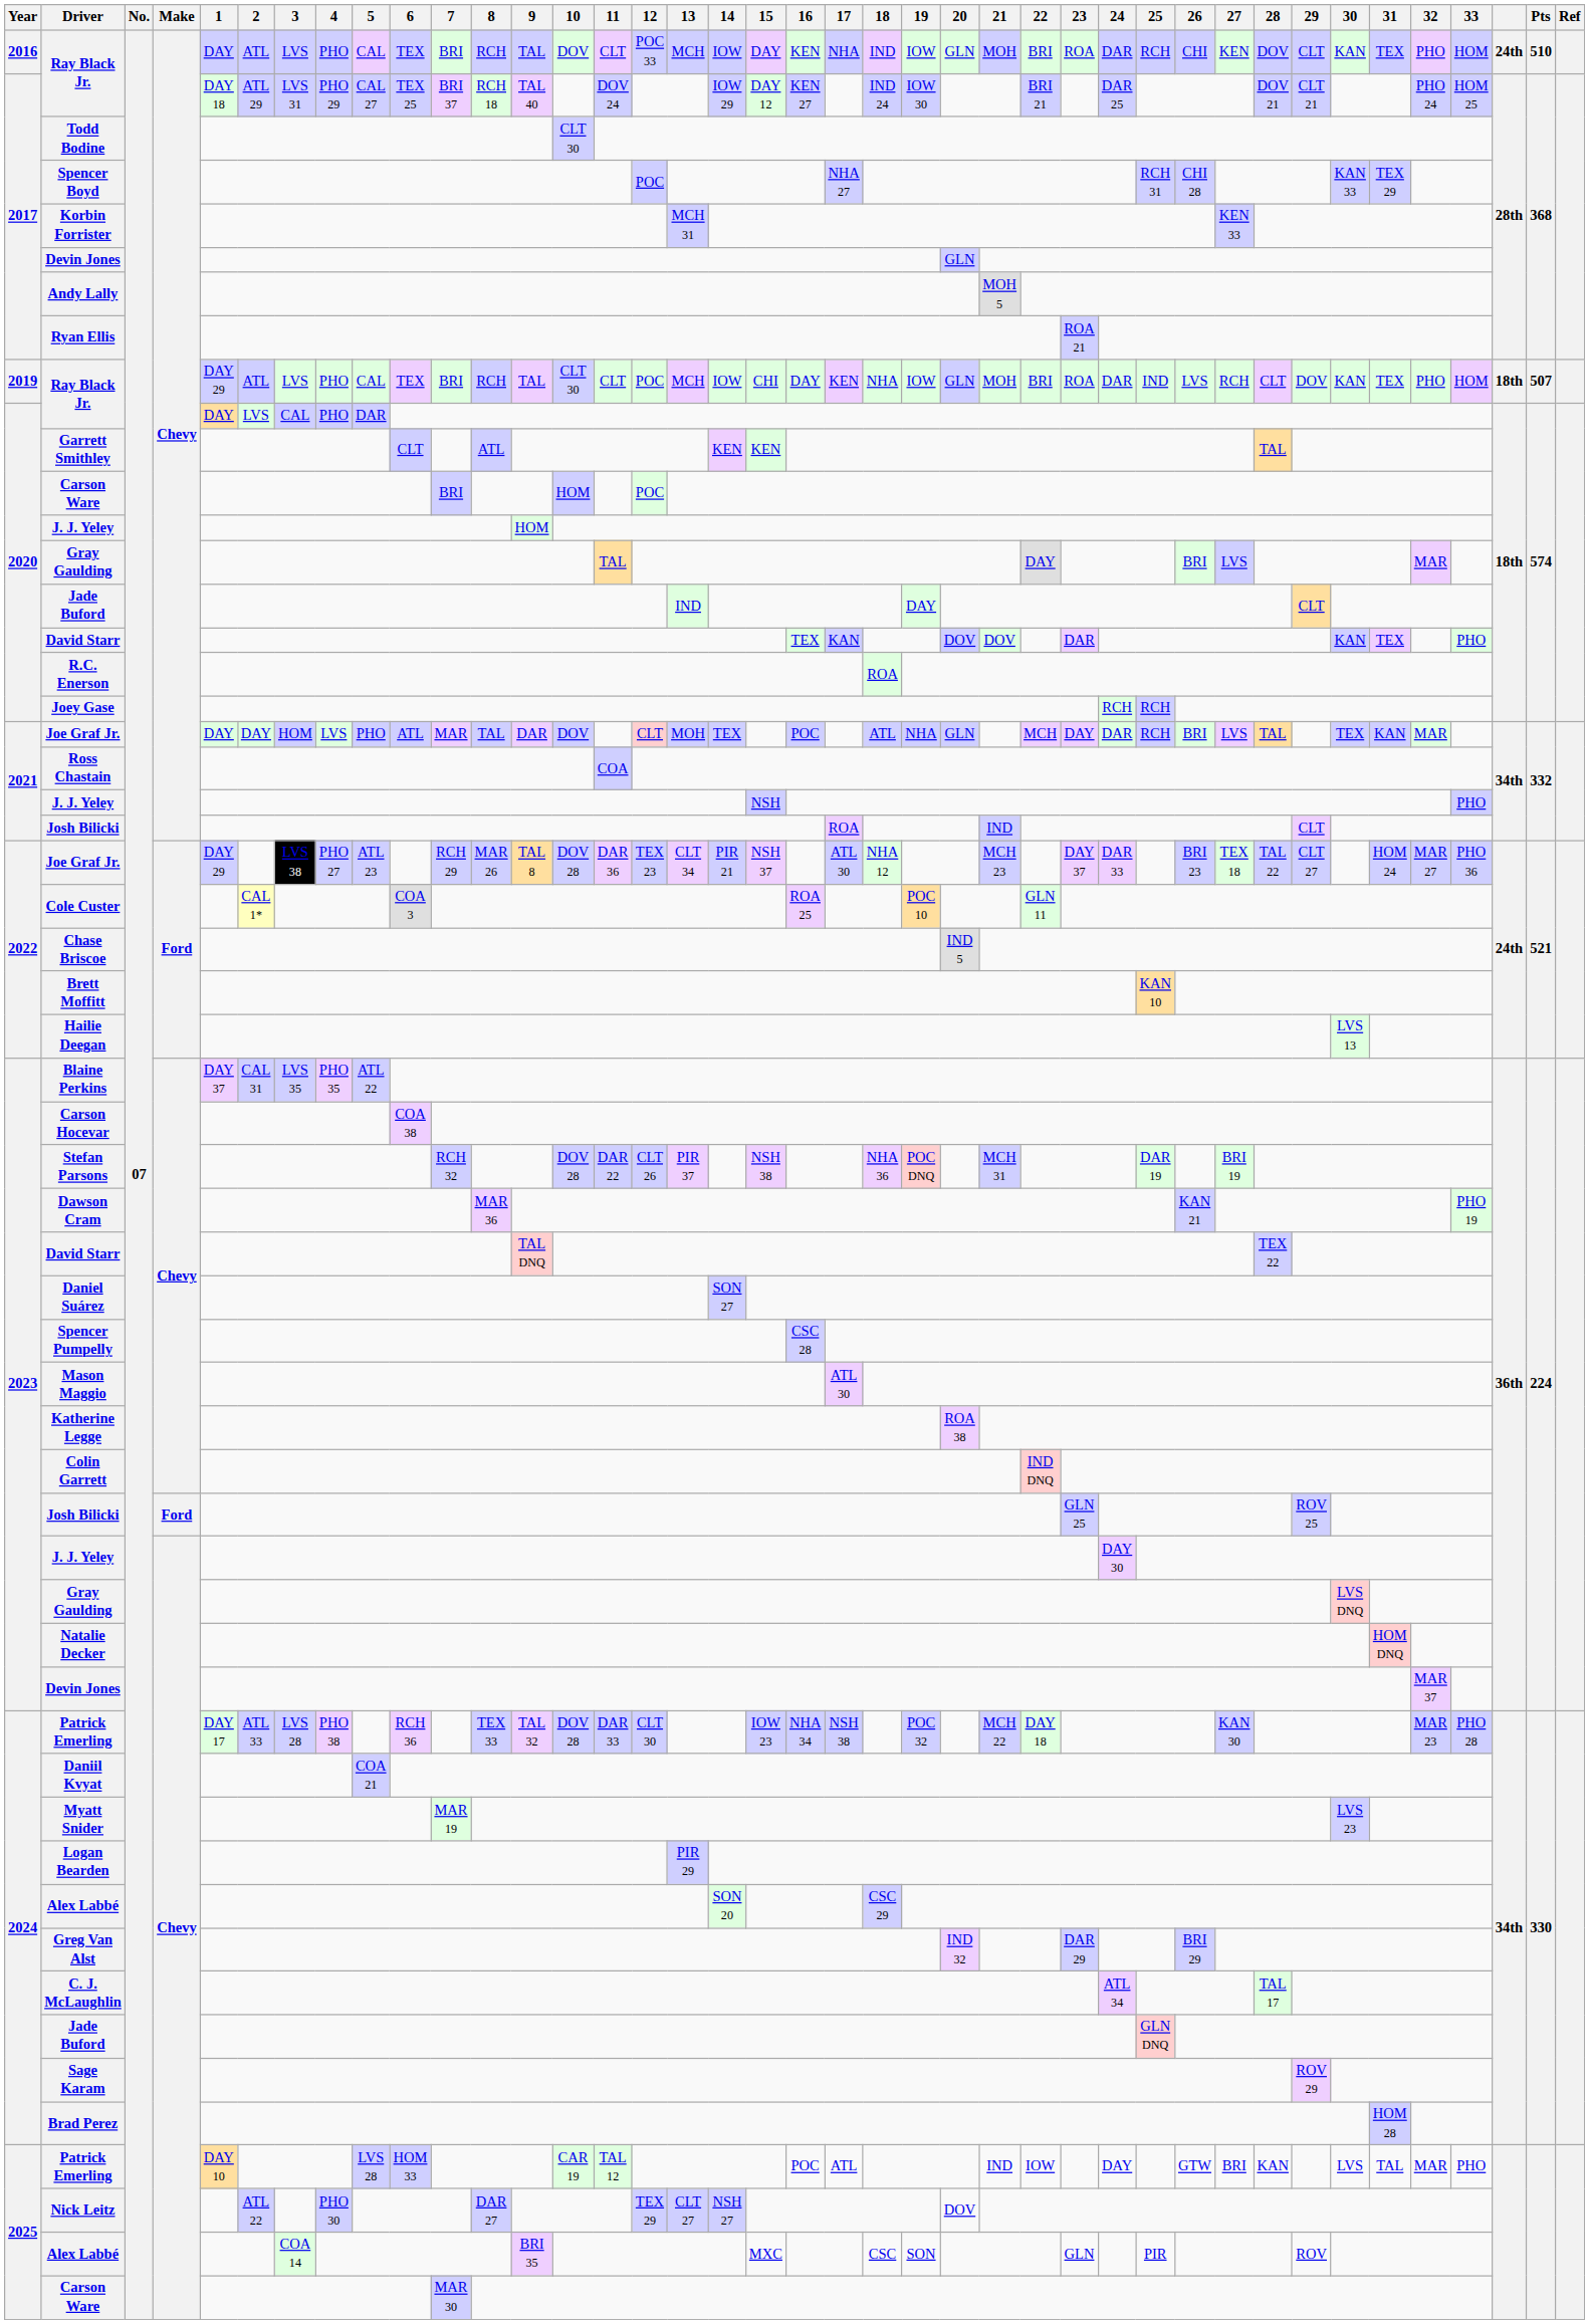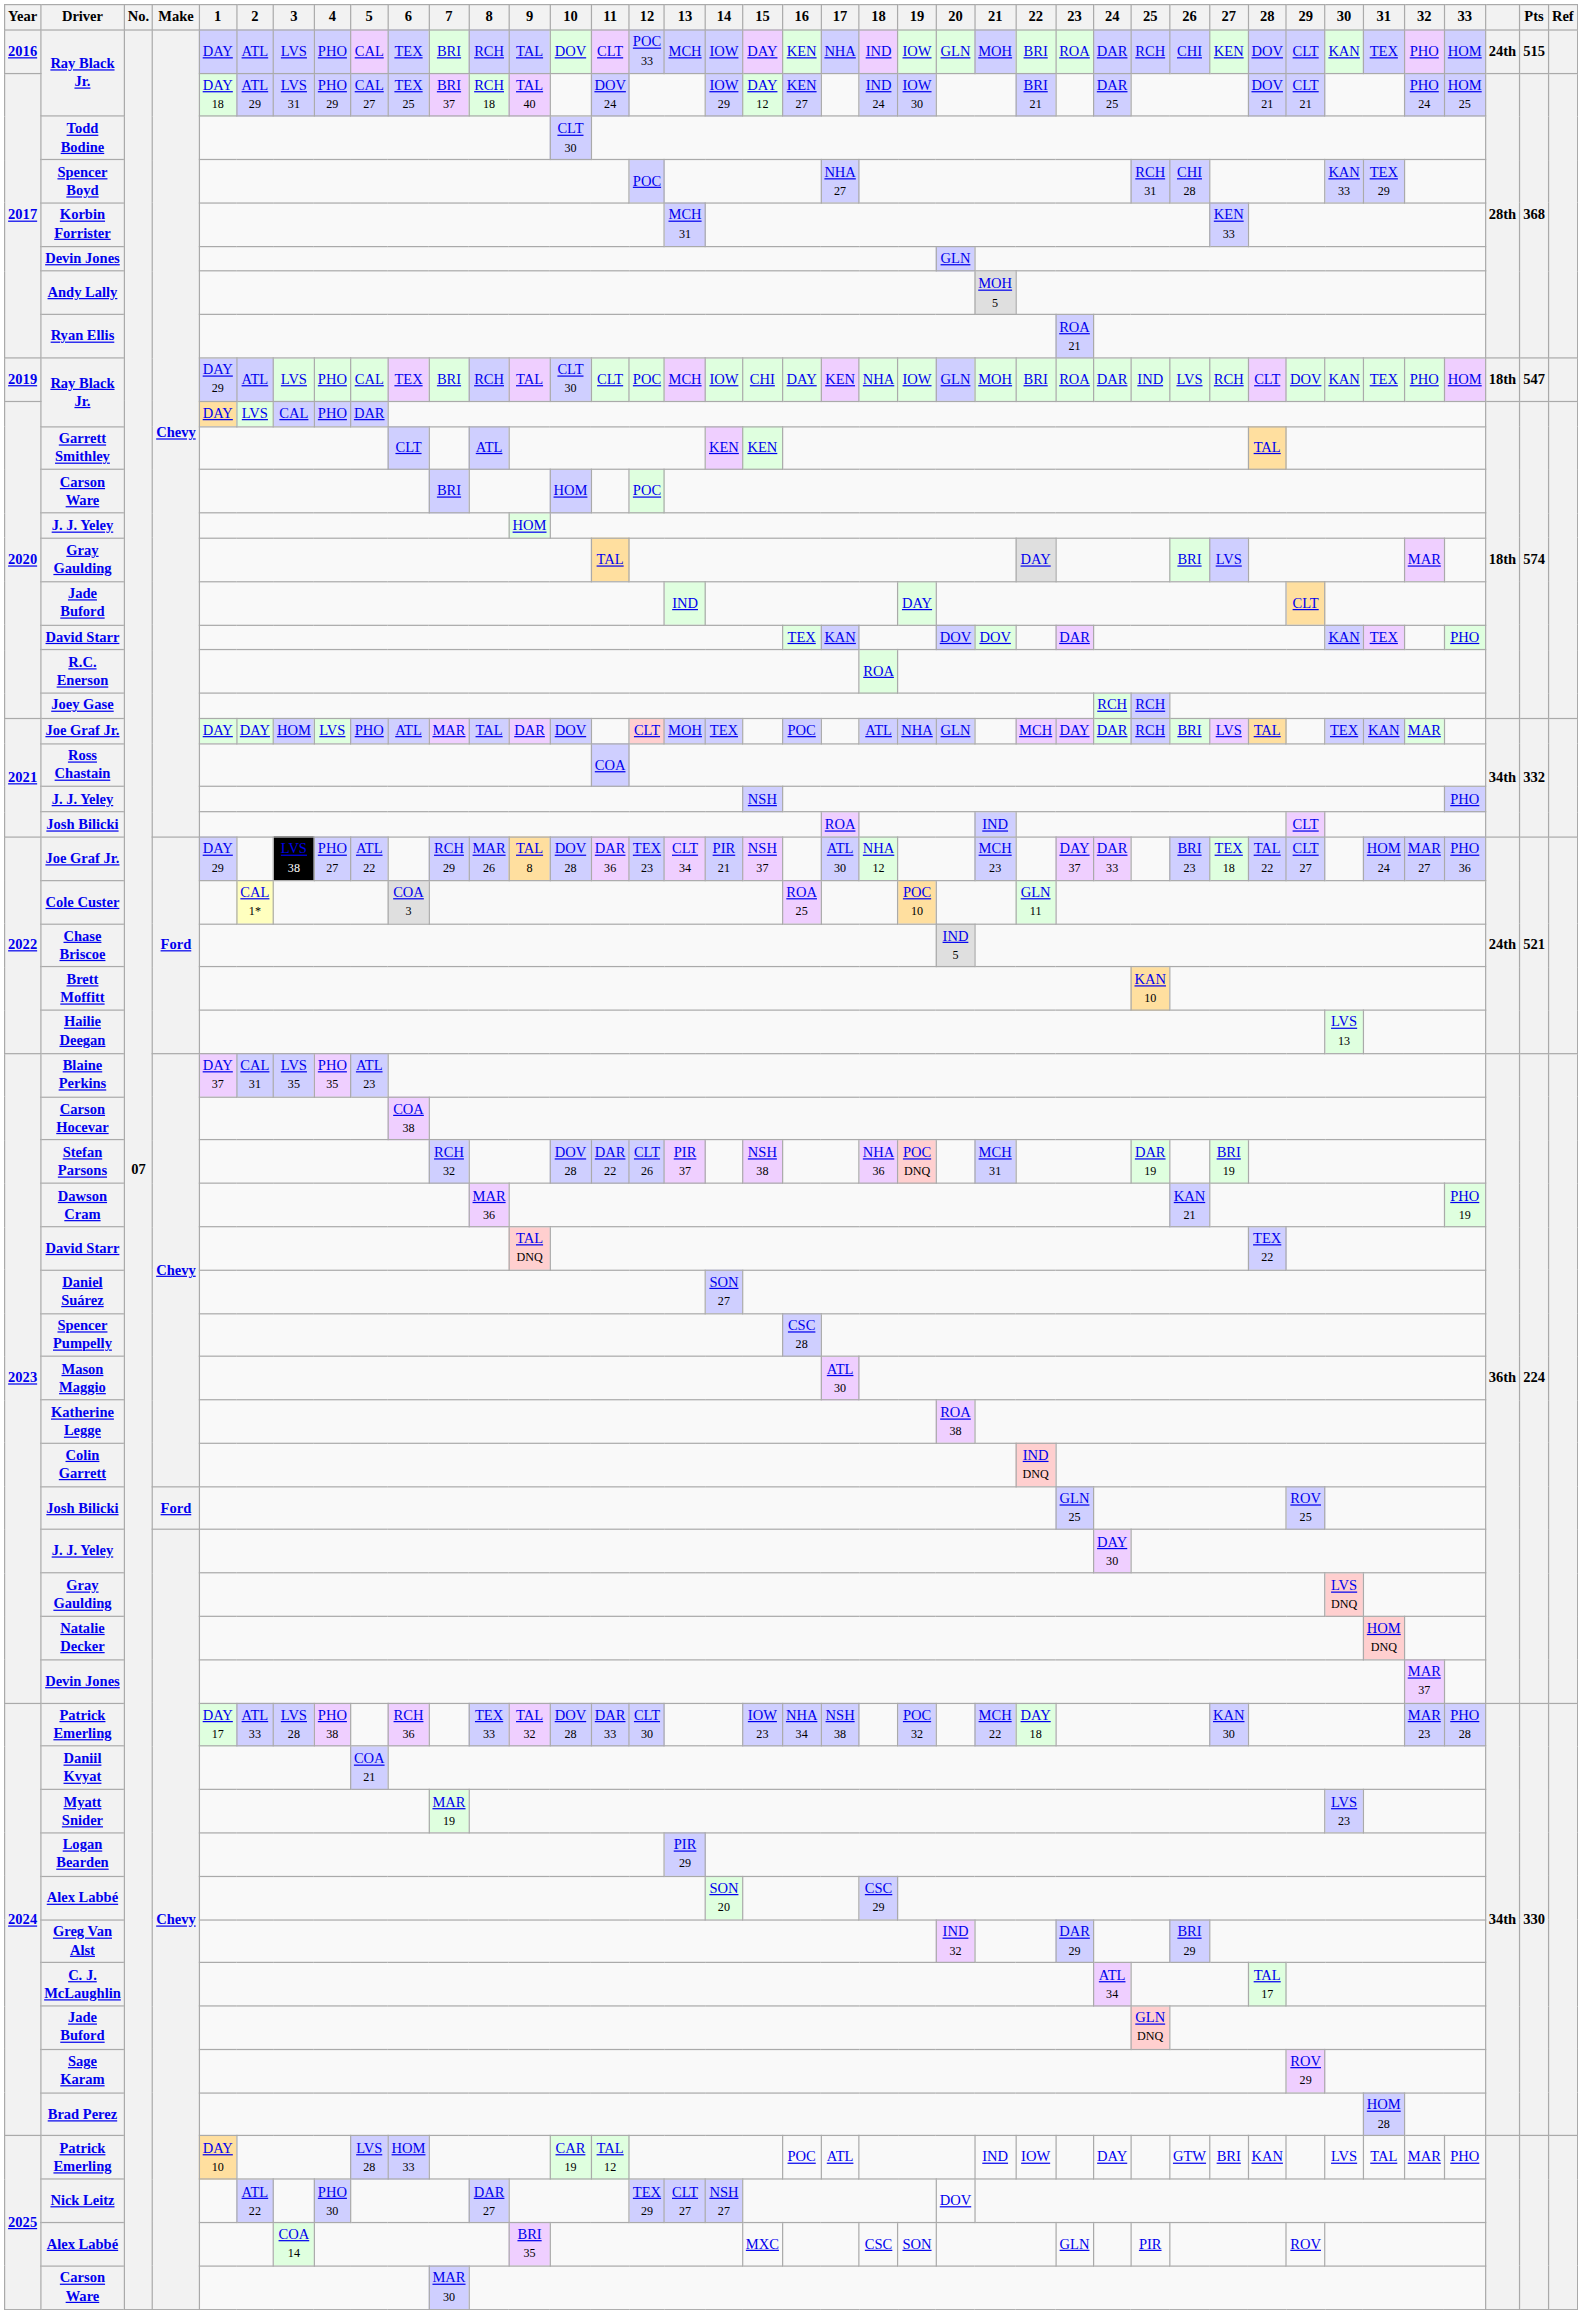2016 / Ray Black Jr. | Pts: 510 -> 515
2019 / Ray Black Jr. | Pts: 507 -> 547
2022 / Joe Graf Jr. | 5: ATL 23 -> ATL 22
Blaine Perkins | 5: ATL 22 -> ATL 23
